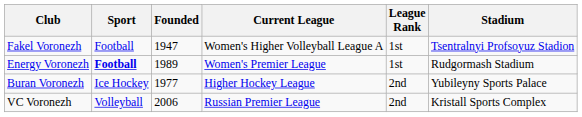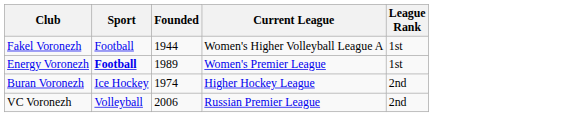- column: Stadium | Tsentralnyi Profsoyuz Stadion | Rudgormash Stadium | Yubileyny Sports Palace | Kristall Sports Complex
Fakel Voronezh | Founded: 1947 -> 1944
Buran Voronezh | Founded: 1977 -> 1974
